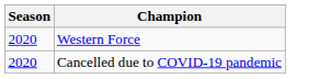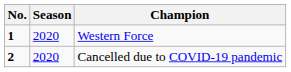+ column: No. | 1 | 2
